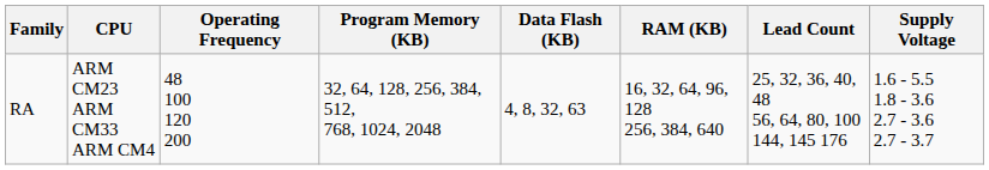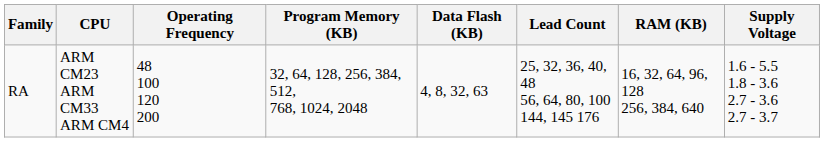columns swapped: RAM (KB) <-> Lead Count
